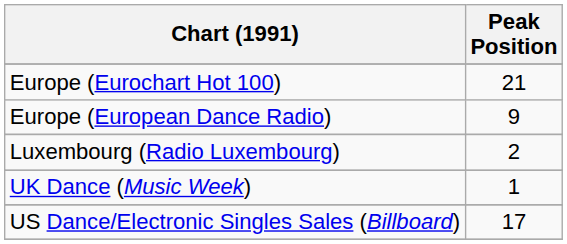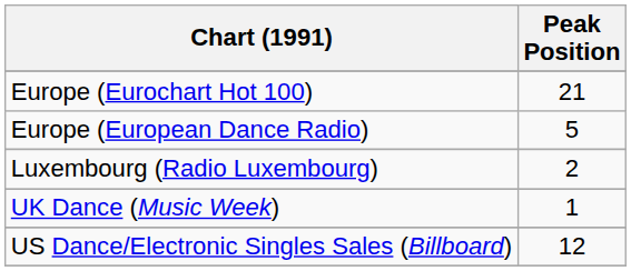Europe (European Dance Radio) | Peak Position: 9 -> 5
US Dance/Electronic Singles Sales (Billboard) | Peak Position: 17 -> 12
